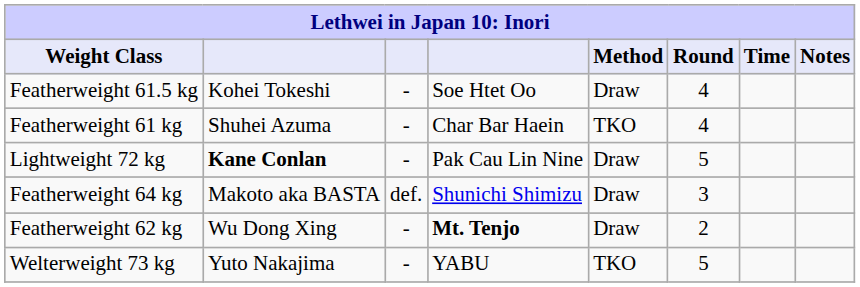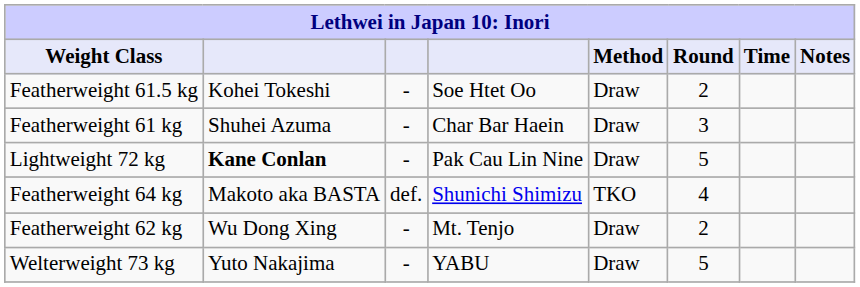Featherweight 61.5 kg | Round: 4 -> 2
Featherweight 61 kg | Method: TKO -> Draw
Featherweight 61 kg | Round: 4 -> 3
Featherweight 64 kg | Method: Draw -> TKO
Featherweight 64 kg | Round: 3 -> 4
Featherweight 62 kg | column 4: bold -> normal
Welterweight 73 kg | Method: TKO -> Draw
